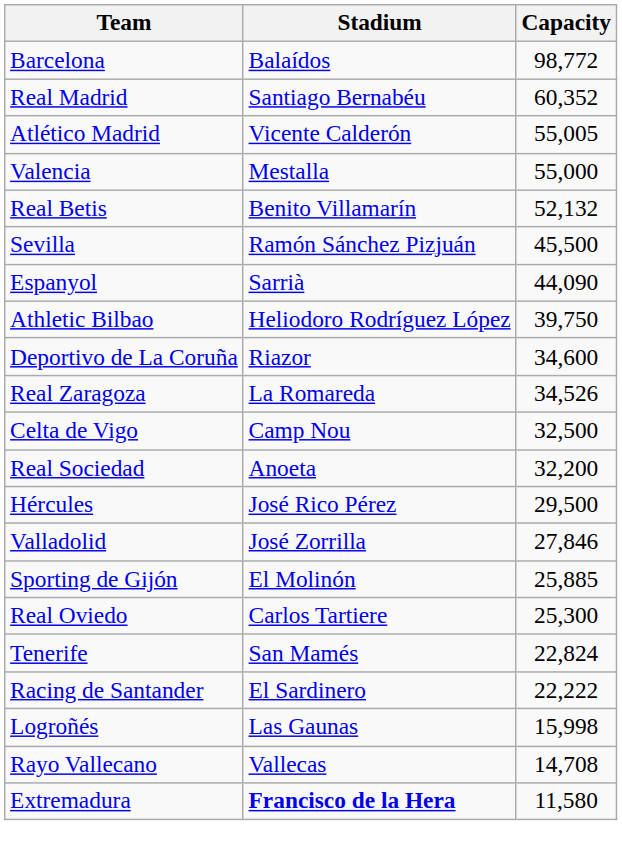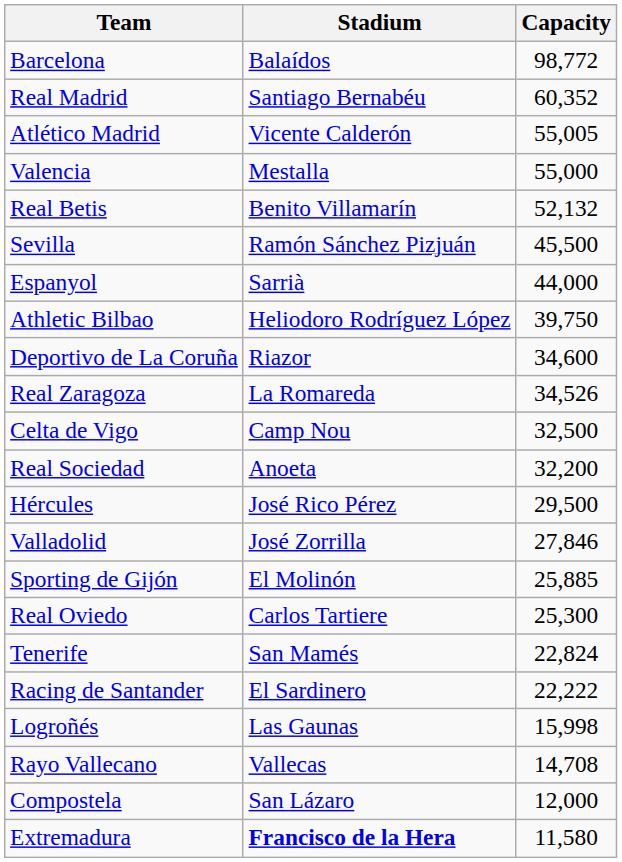Espanyol | Capacity: 44,090 -> 44,000
+ row: Compostela | San Lázaro | 12,000
